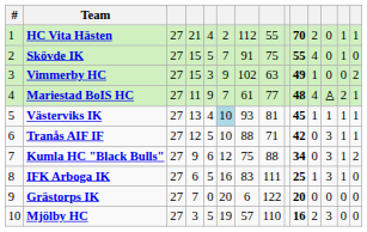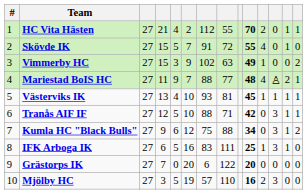Skövde IK | column 8: 75 -> 72
Mariestad BoIS HC | column 7: 61 -> 88
Västerviks IK | column 6: lightblue background -> no background
